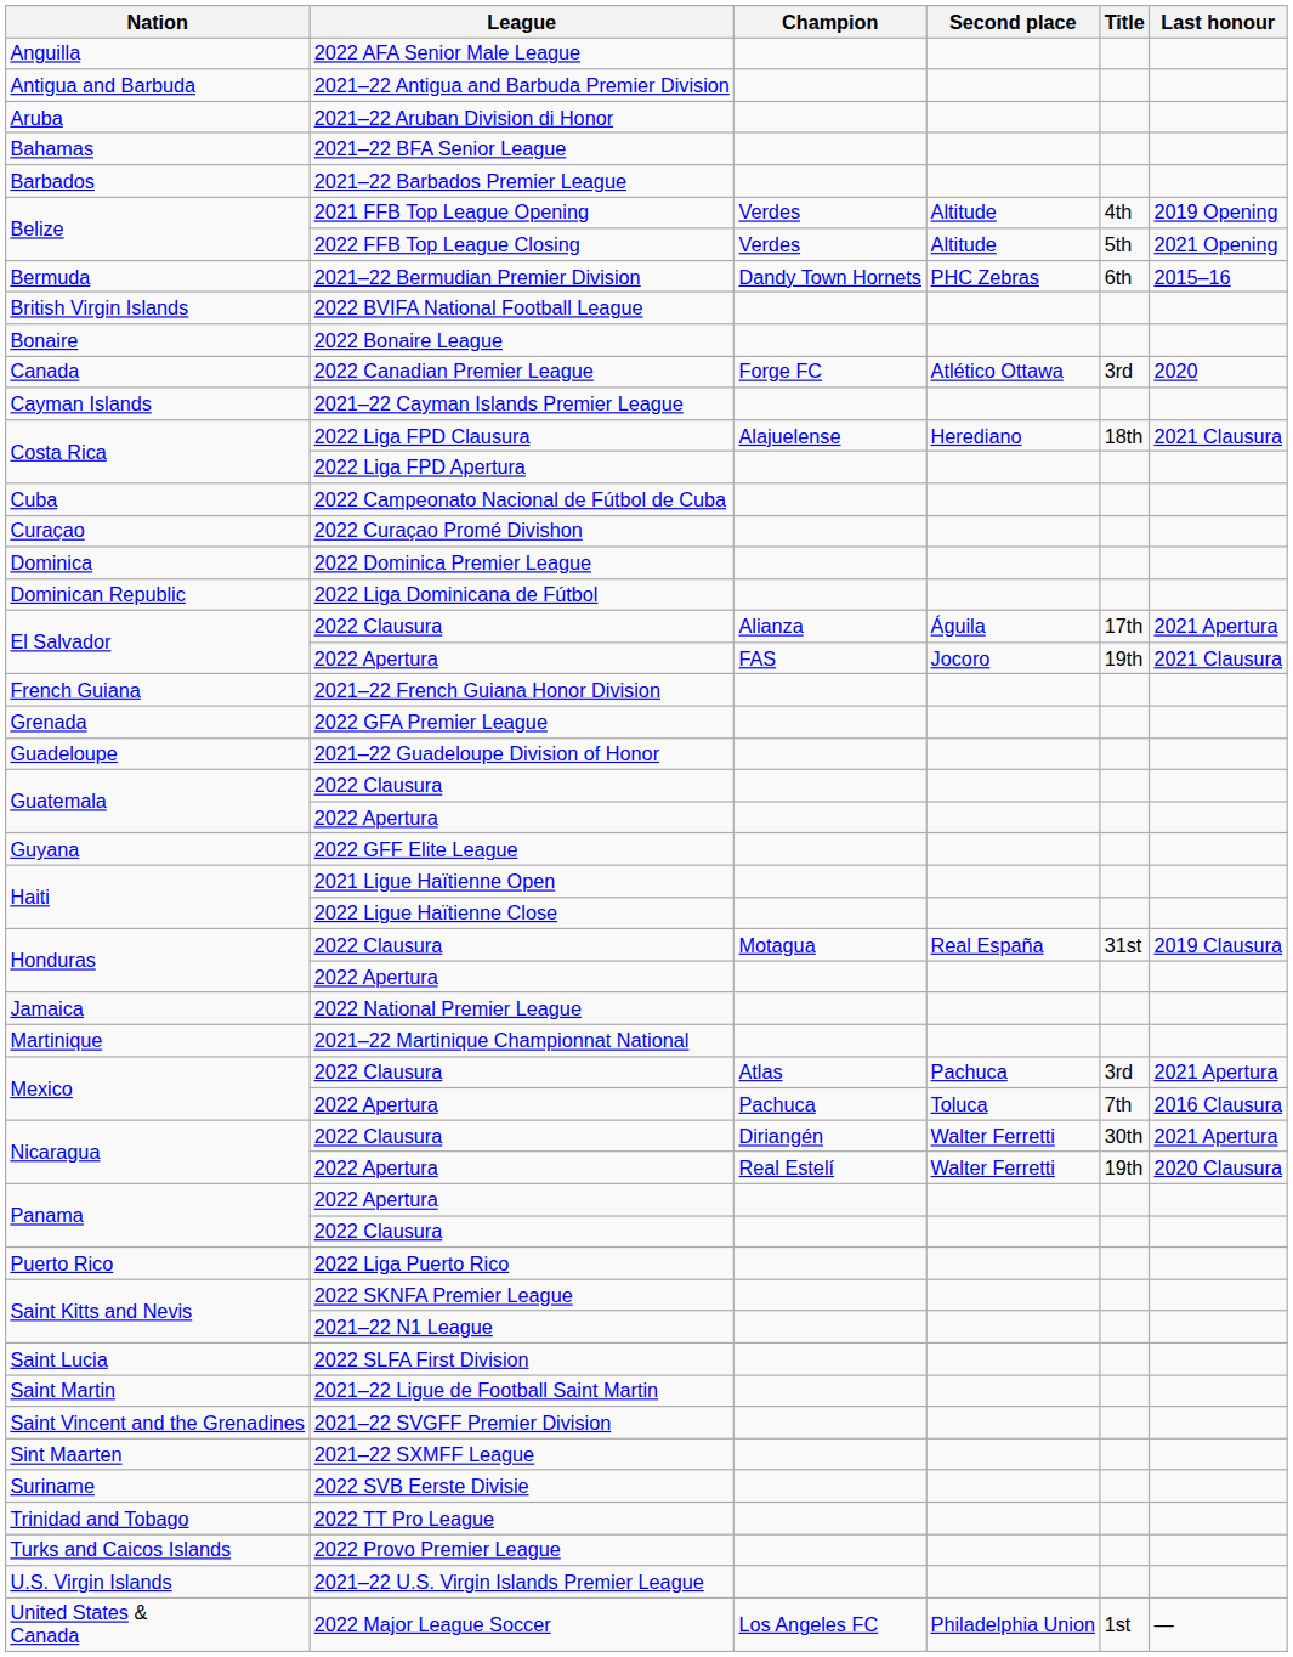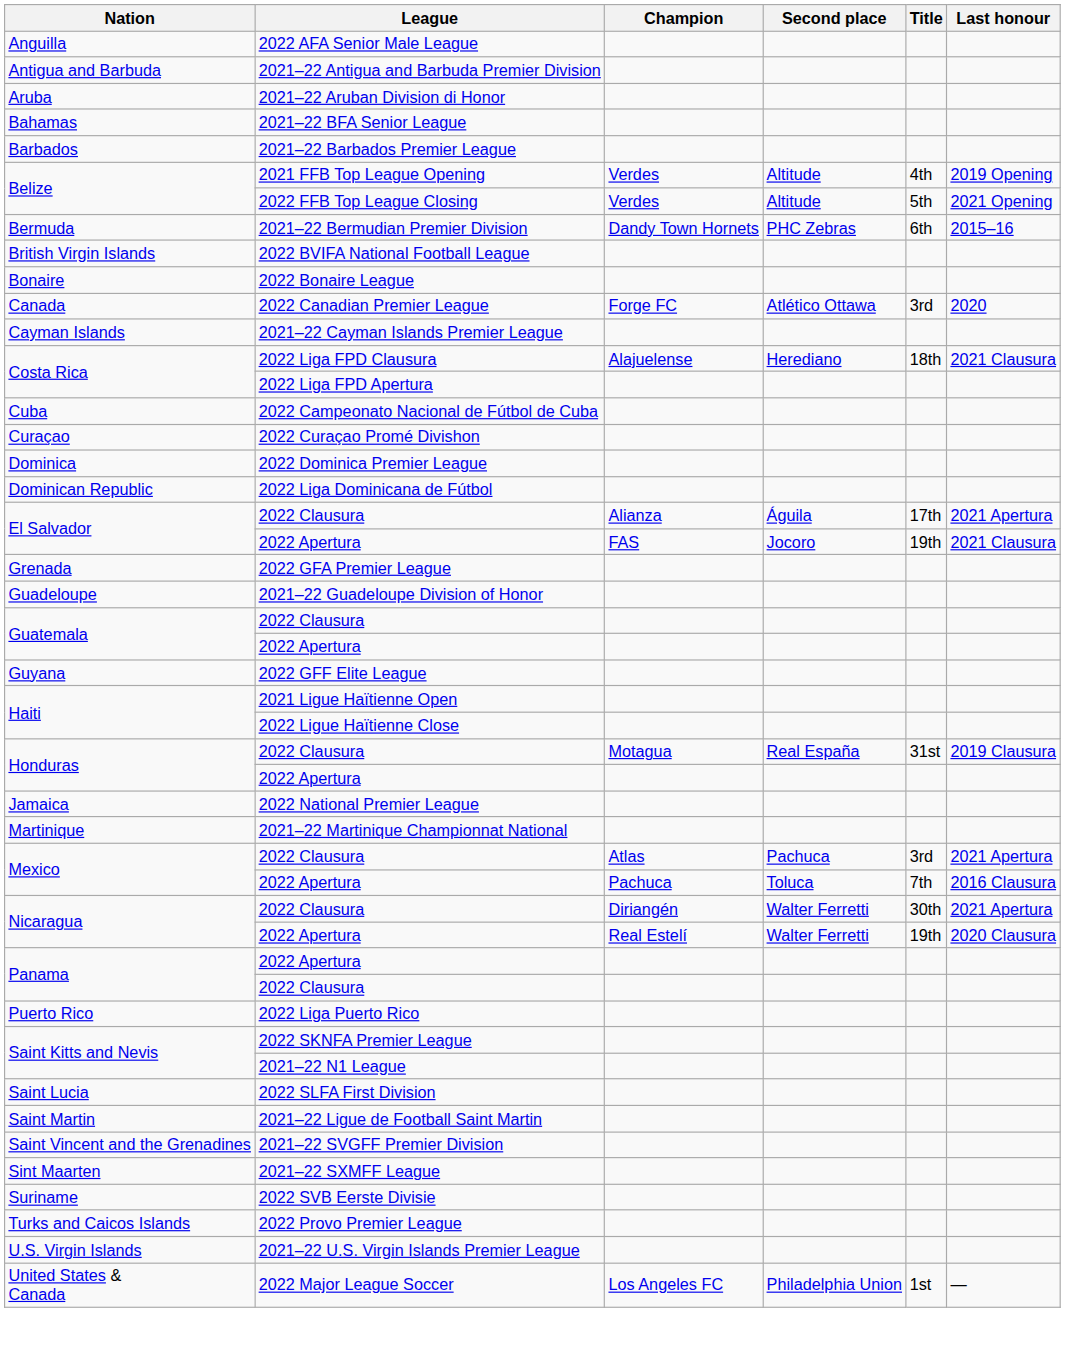- row: French Guiana | 2021–22 French Guiana Honor Division
- row: Trinidad and Tobago | 2022 TT Pro League
